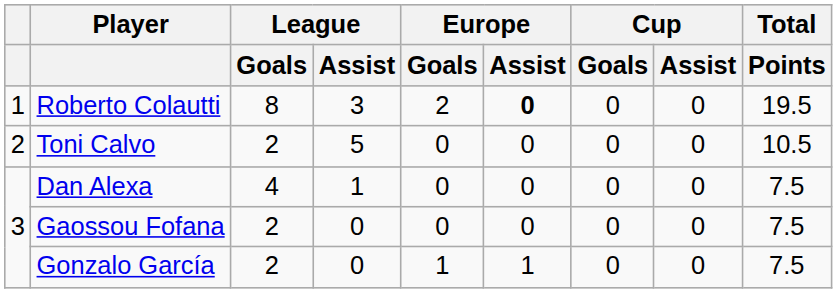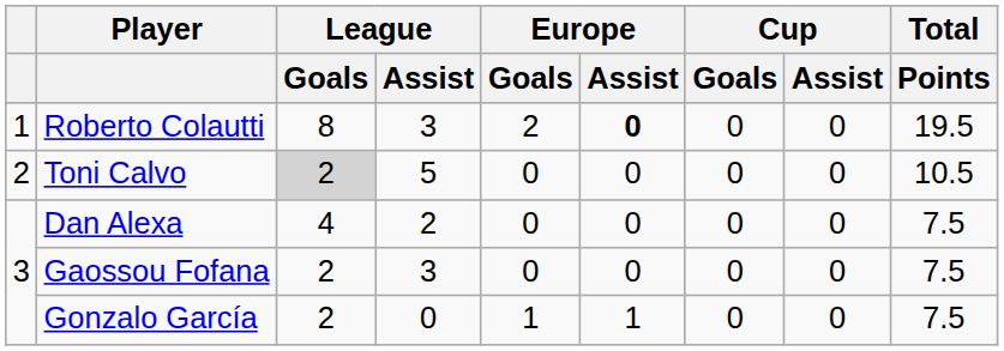Toni Calvo | League / Goals: no background -> lightgrey background
Dan Alexa | League / Assist: 1 -> 2
Gaossou Fofana | League / Assist: 0 -> 3
